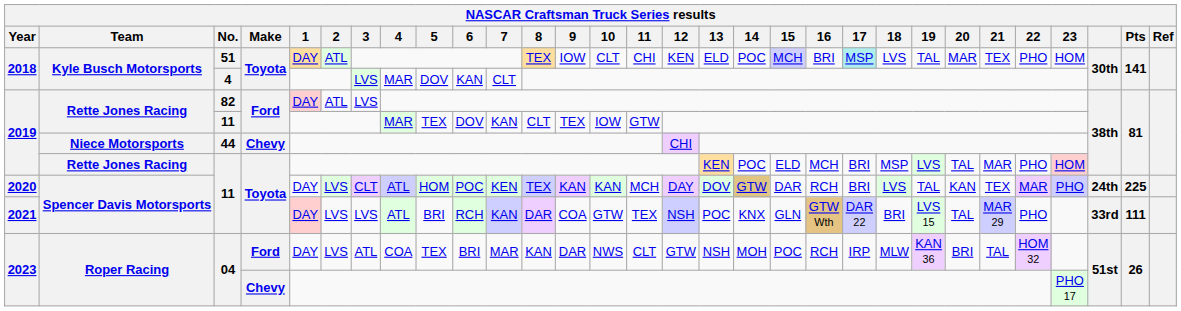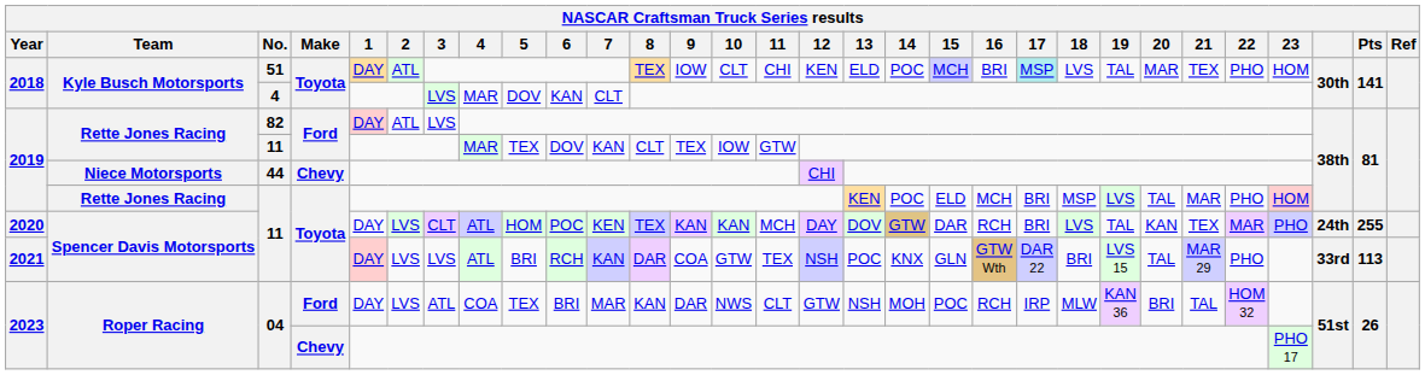2020 / 11 | Pts: 225 -> 255
2021 / 11 | Pts: 111 -> 113
